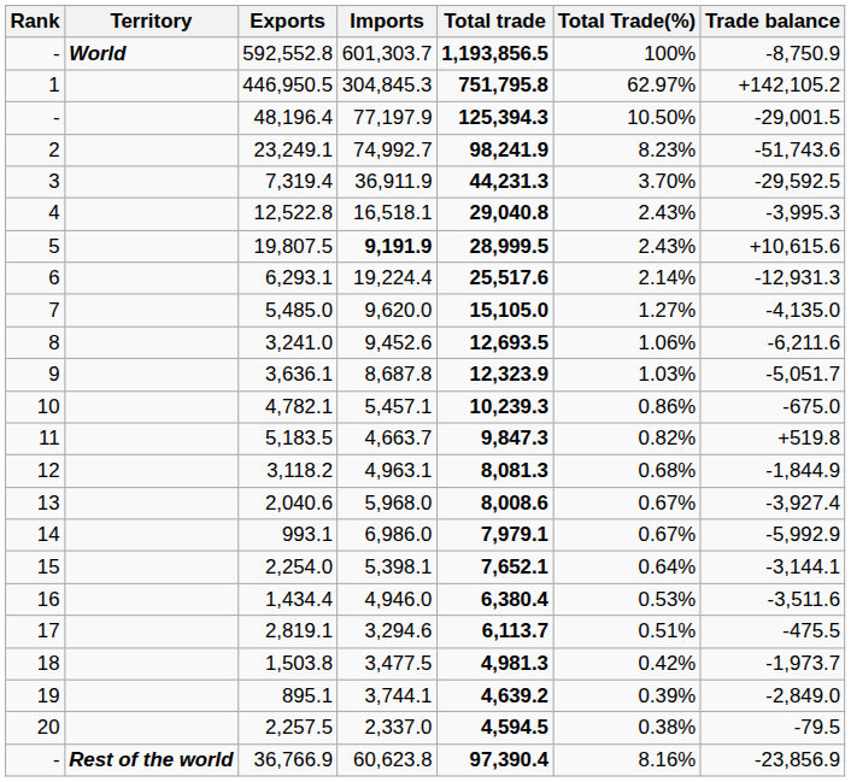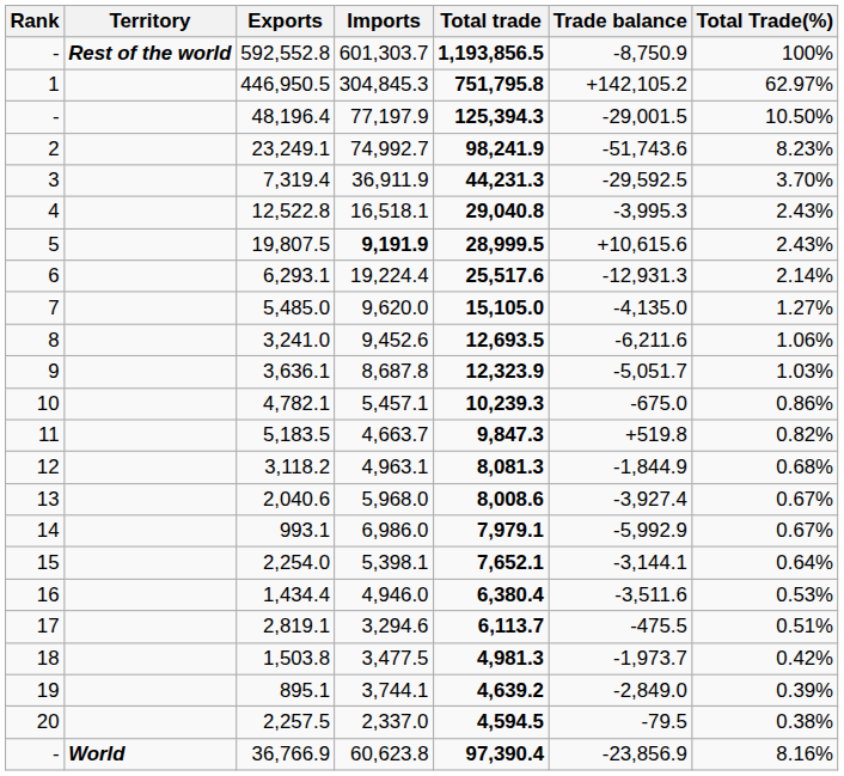columns swapped: Total Trade(%) <-> Trade balance
592,552.8 | Territory: World -> Rest of the world
36,766.9 | Territory: Rest of the world -> World
